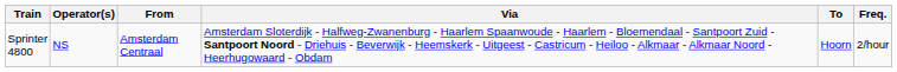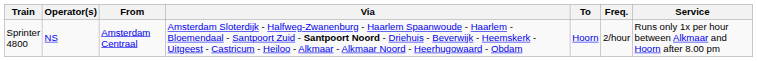+ column: Service | Runs only 1x per hour between Alkmaar and Hoorn after 8.00 pm
